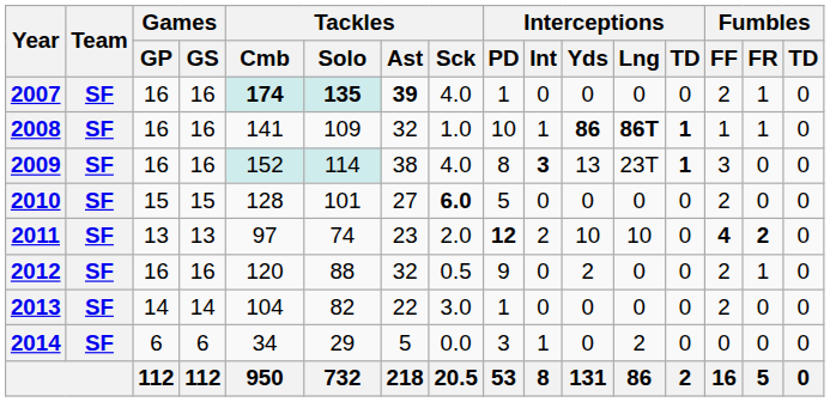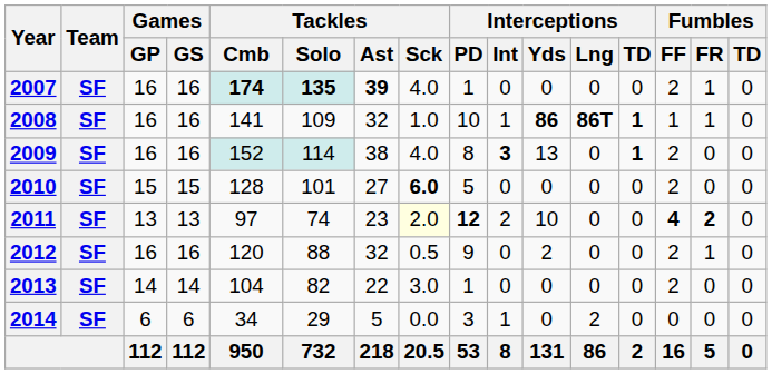2009 | Interceptions / Lng: 23T -> 0
2009 | Fumbles / FF: 3 -> 2
2011 | Tackles / Sck: no background -> lightyellow background
2011 | Interceptions / Lng: 10 -> 0
